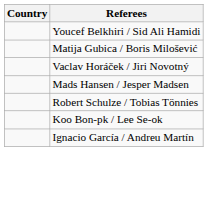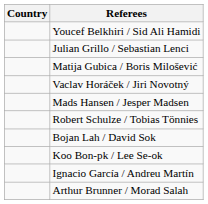+ row: Julian Grillo / Sebastian Lenci
+ row: Bojan Lah / David Sok
+ row: Arthur Brunner / Morad Salah
